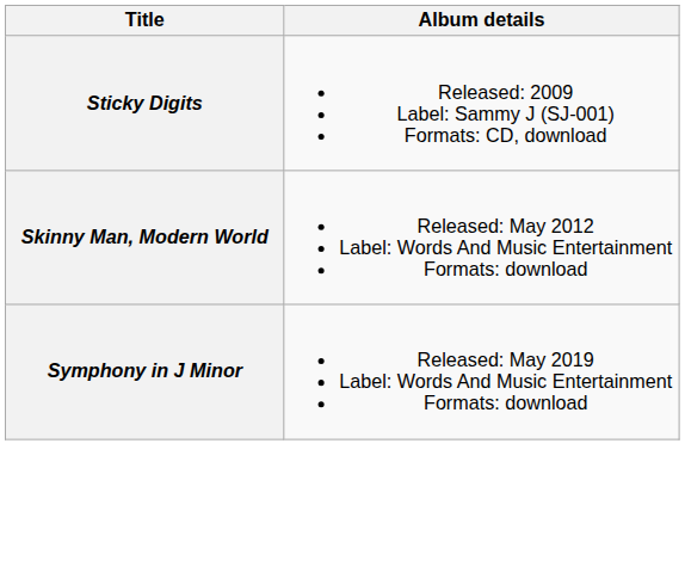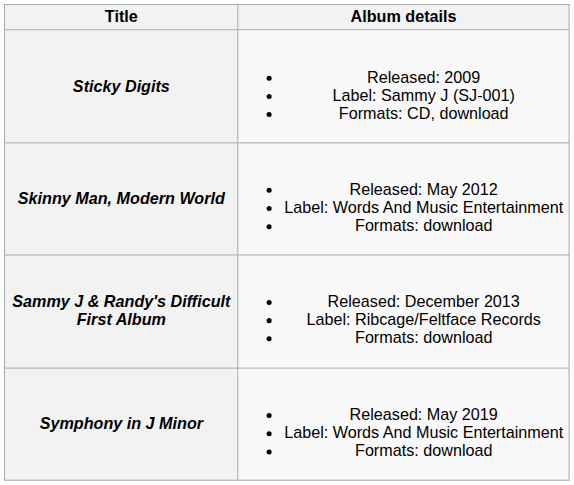+ row: Sammy J & Randy's Difficult First Album | Released: December 2013 Label: Ribcage/Feltface Records Formats: download
